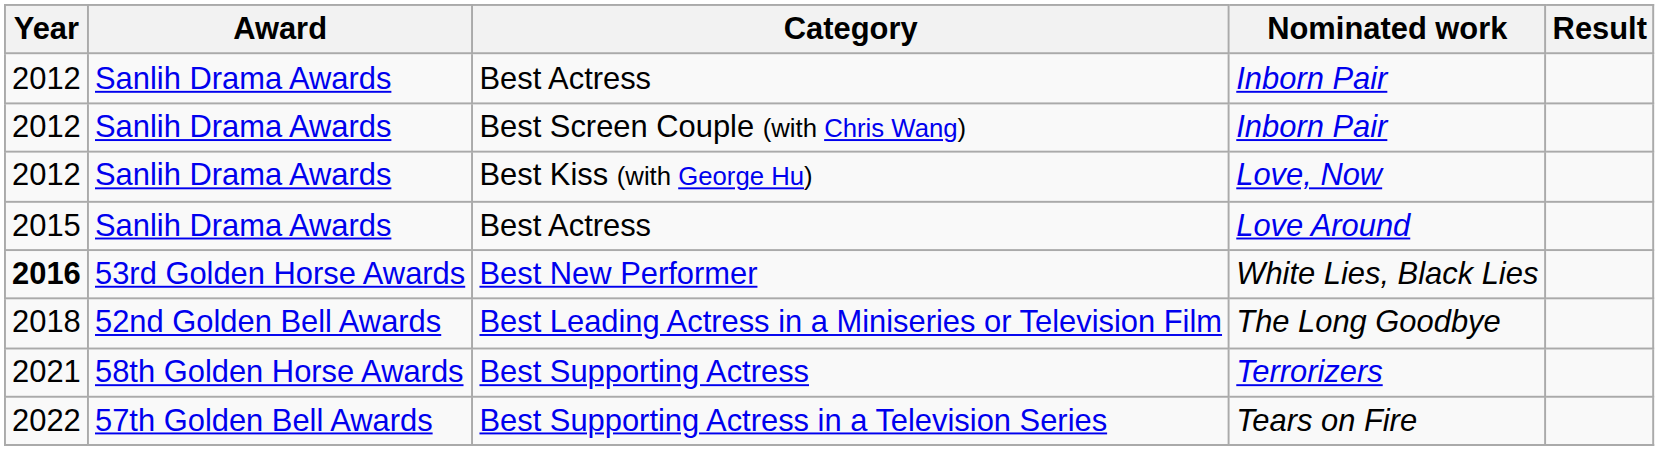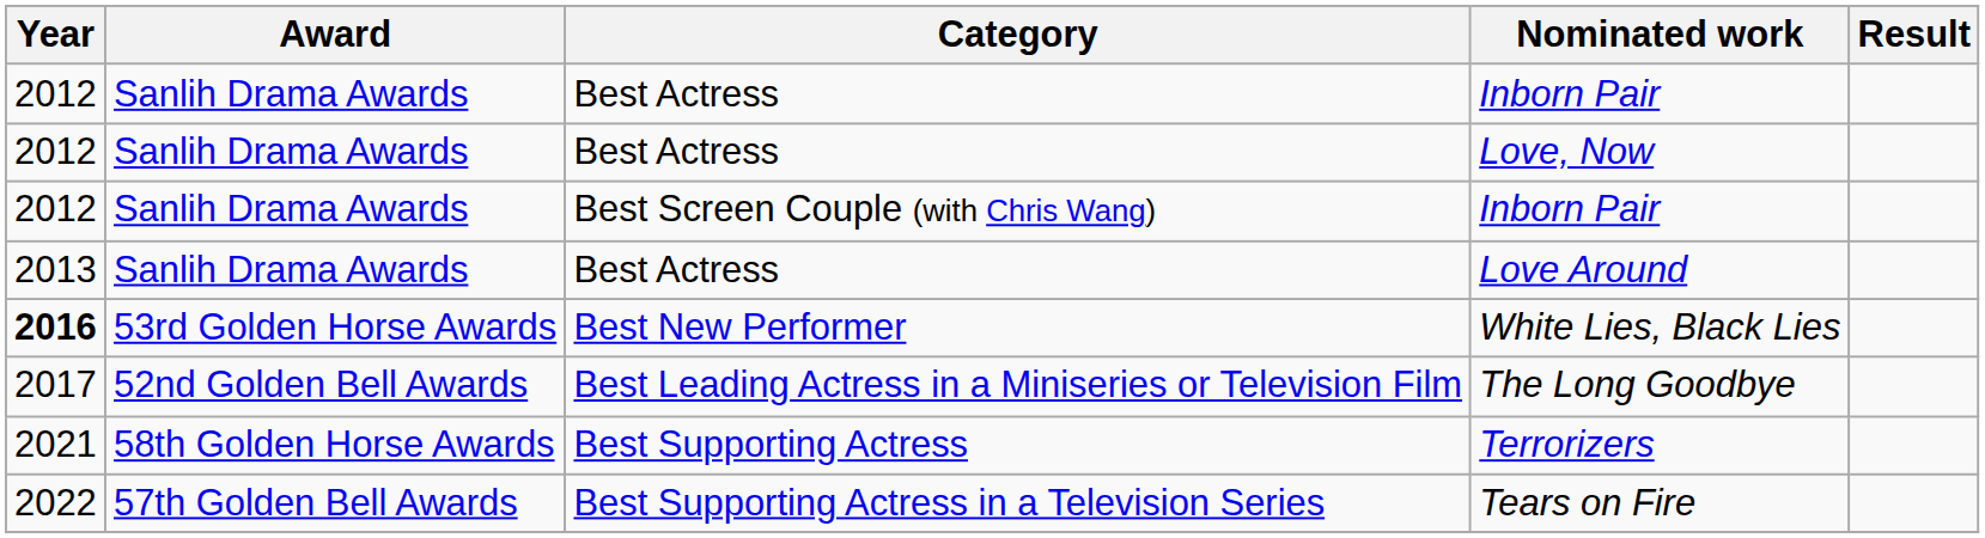+ row: 2012 | Sanlih Drama Awards | Best Actress | Love, Now
- row: 2012 | Sanlih Drama Awards | Best Kiss (with George Hu) | Love, Now
Best Actress / Love Around | Year: 2015 -> 2013
Best Leading Actress in a Miniseries or Television Film | Year: 2018 -> 2017
